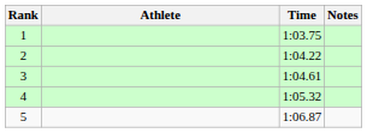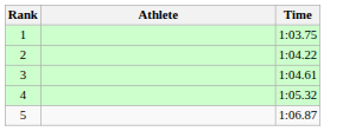- column: Notes
